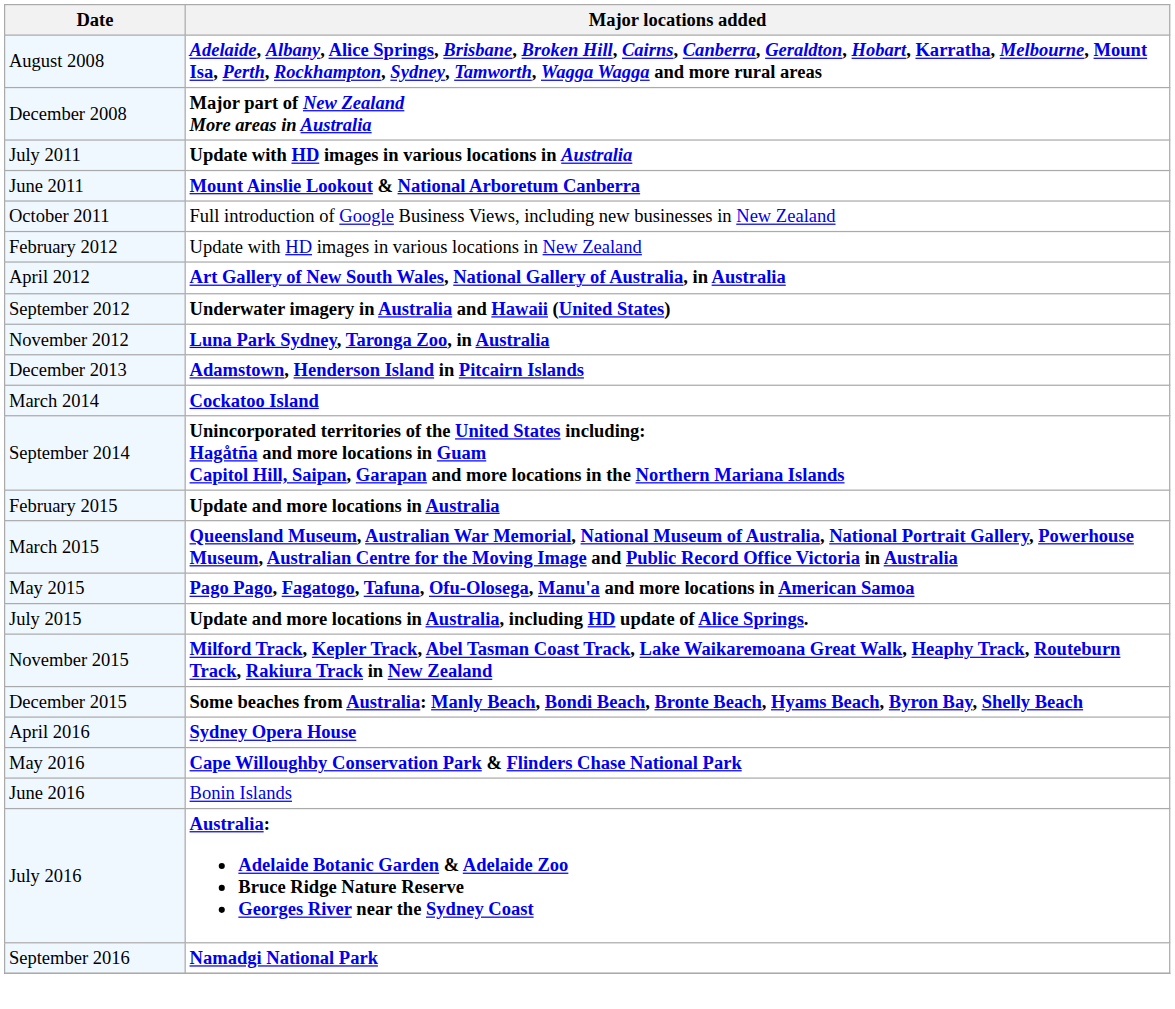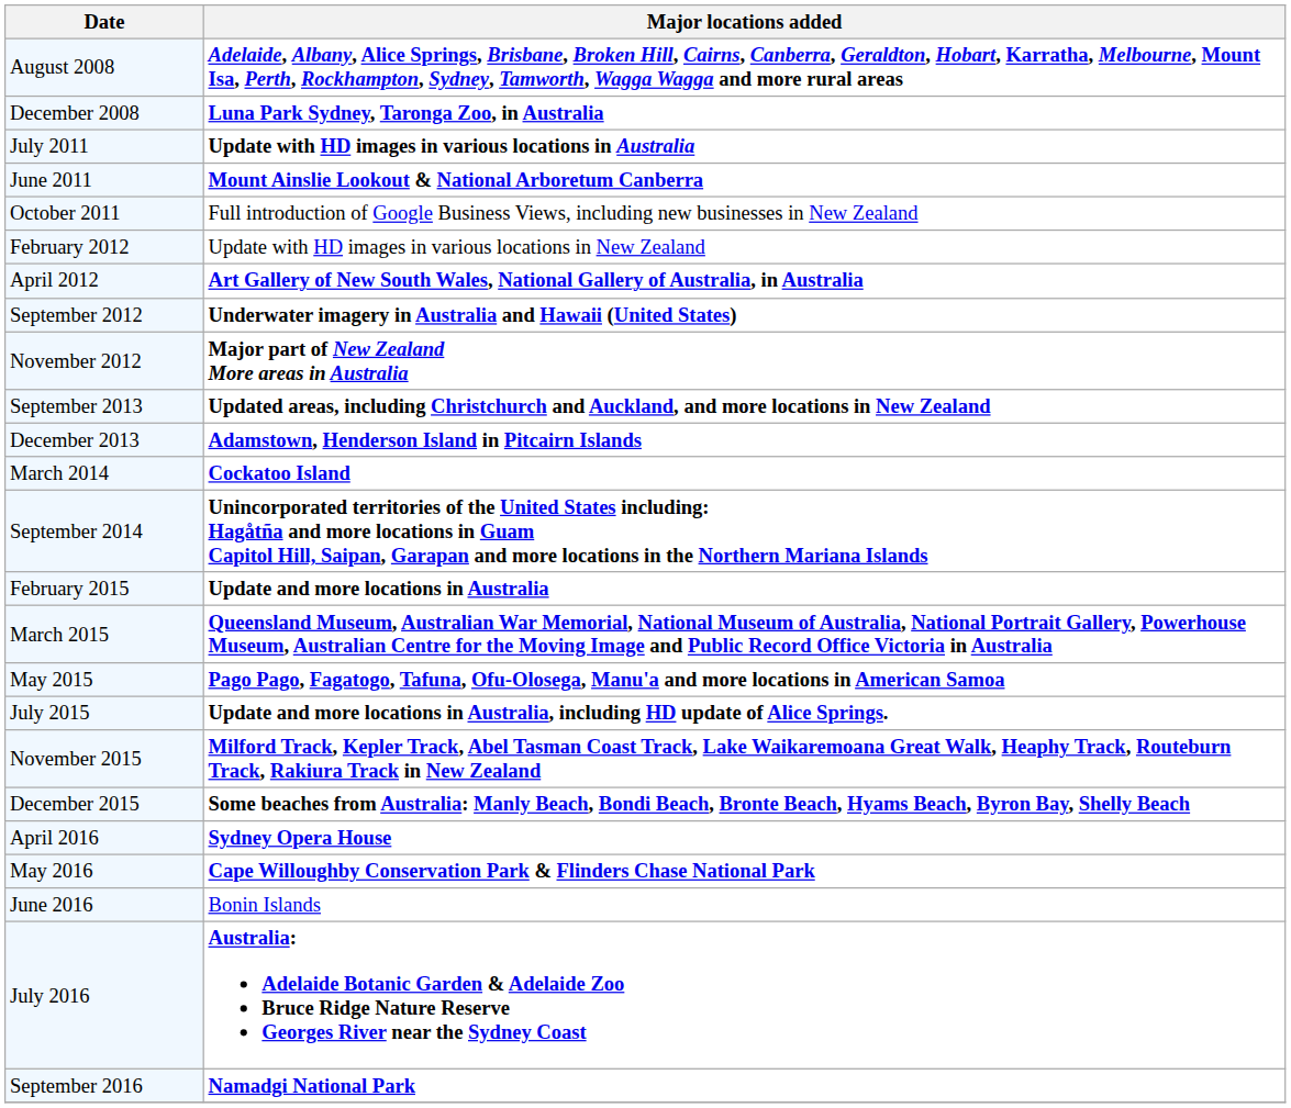December 2008 | Major locations added: Major part of New Zealand More areas in Australia -> Luna Park Sydney, Taronga Zoo, in Australia
November 2012 | Major locations added: Luna Park Sydney, Taronga Zoo, in Australia -> Major part of New Zealand More areas in Australia
+ row: September 2013 | Updated areas, including Christchurch and Auckland, and more locations in New Zealand
